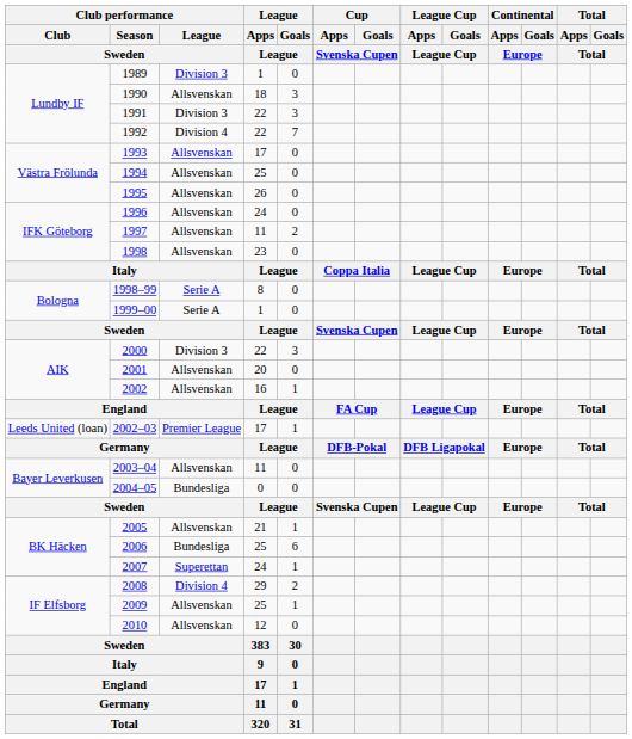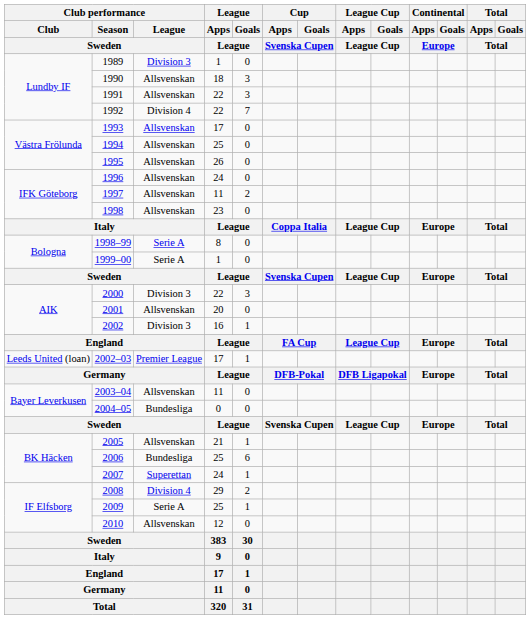1991 | Club performance / League / Sweden: Division 3 -> Allsvenskan
2002 | Club performance / League / Sweden: Allsvenskan -> Division 3
2009 | Club performance / League / Sweden: Allsvenskan -> Serie A
